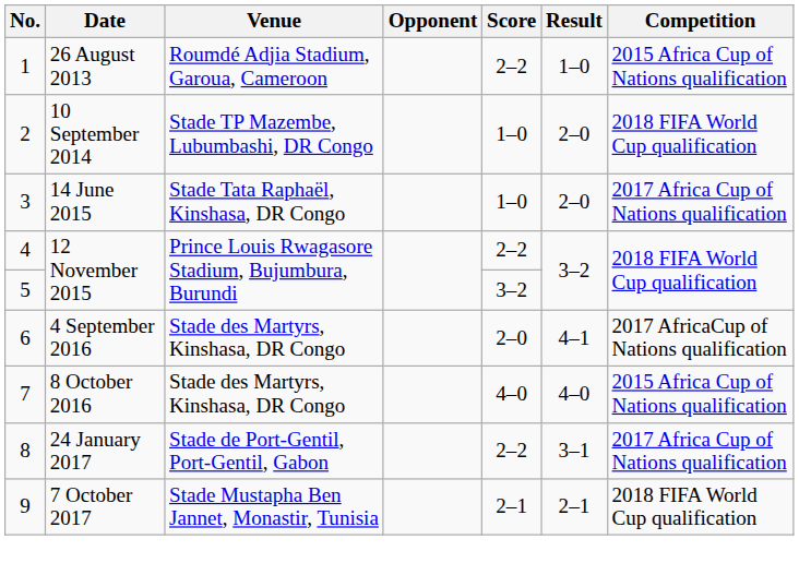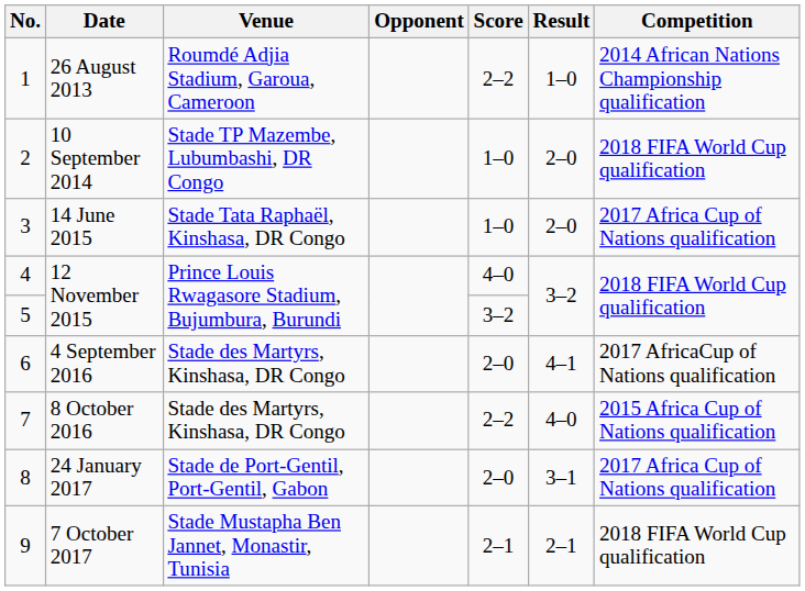1 | Competition: 2015 Africa Cup of Nations qualification -> 2014 African Nations Championship qualification
4 | Score: 2–2 -> 4–0
7 | Score: 4–0 -> 2–2
8 | Score: 2–2 -> 2–0
